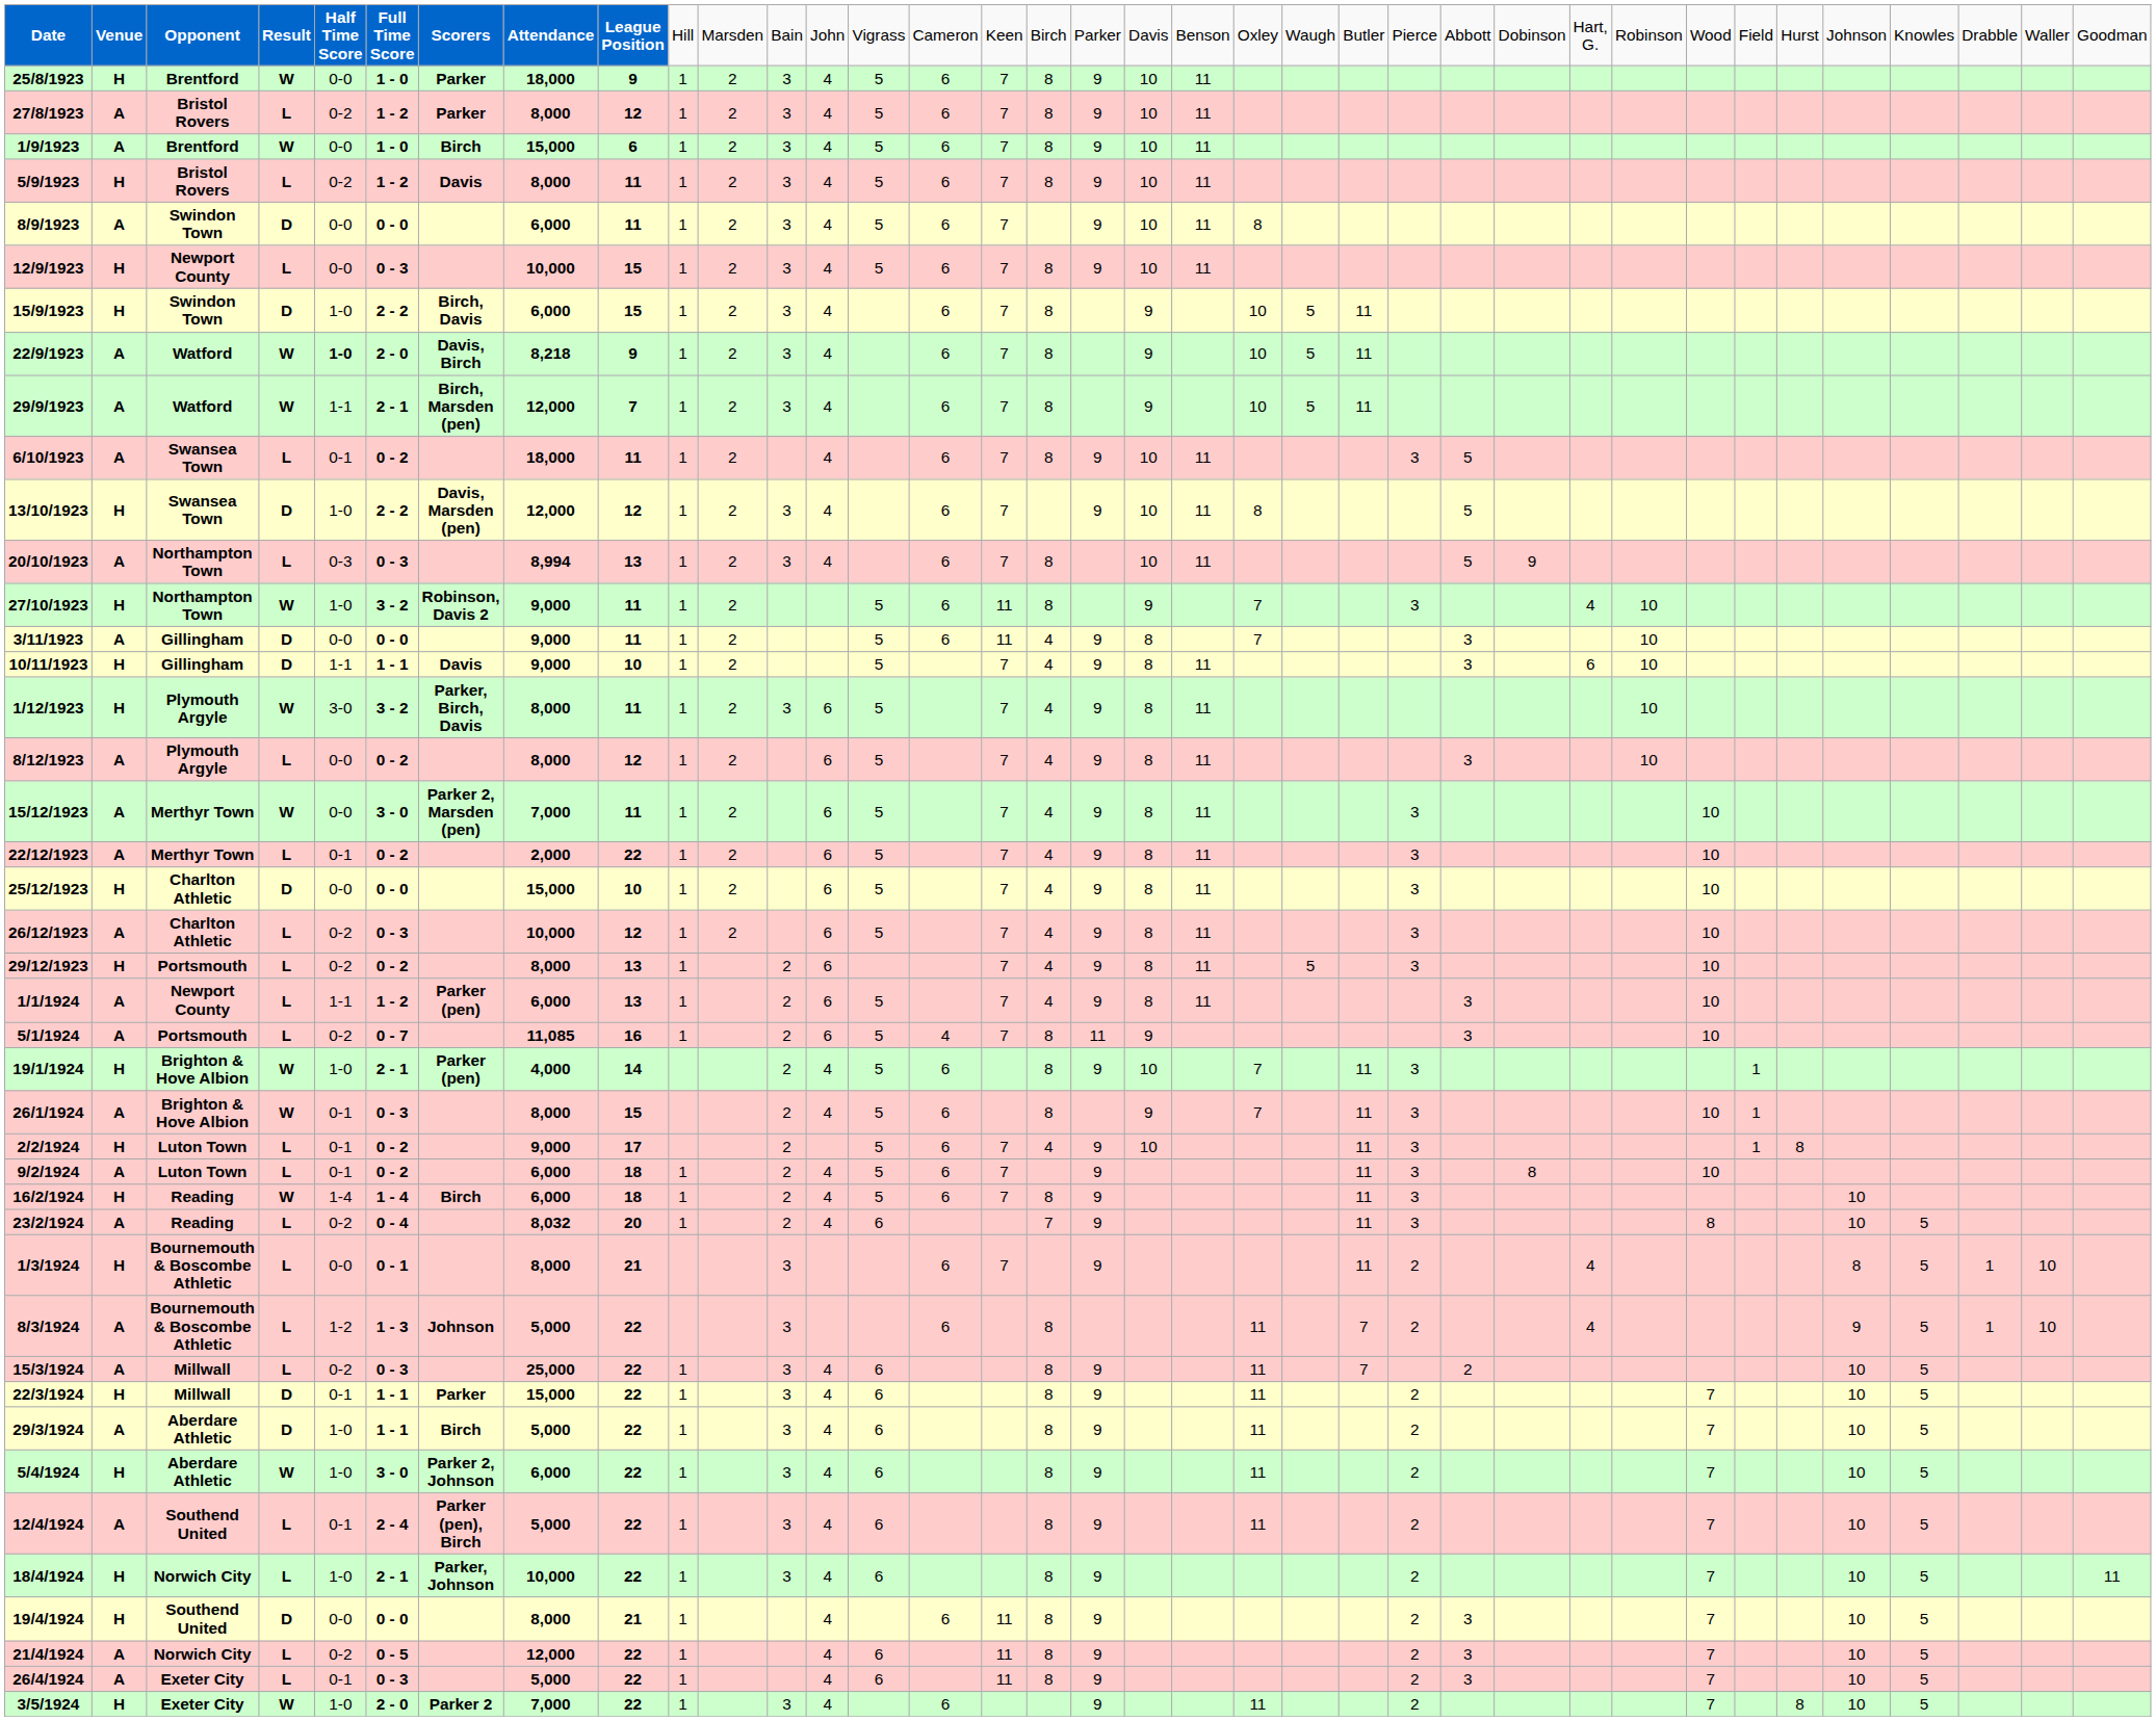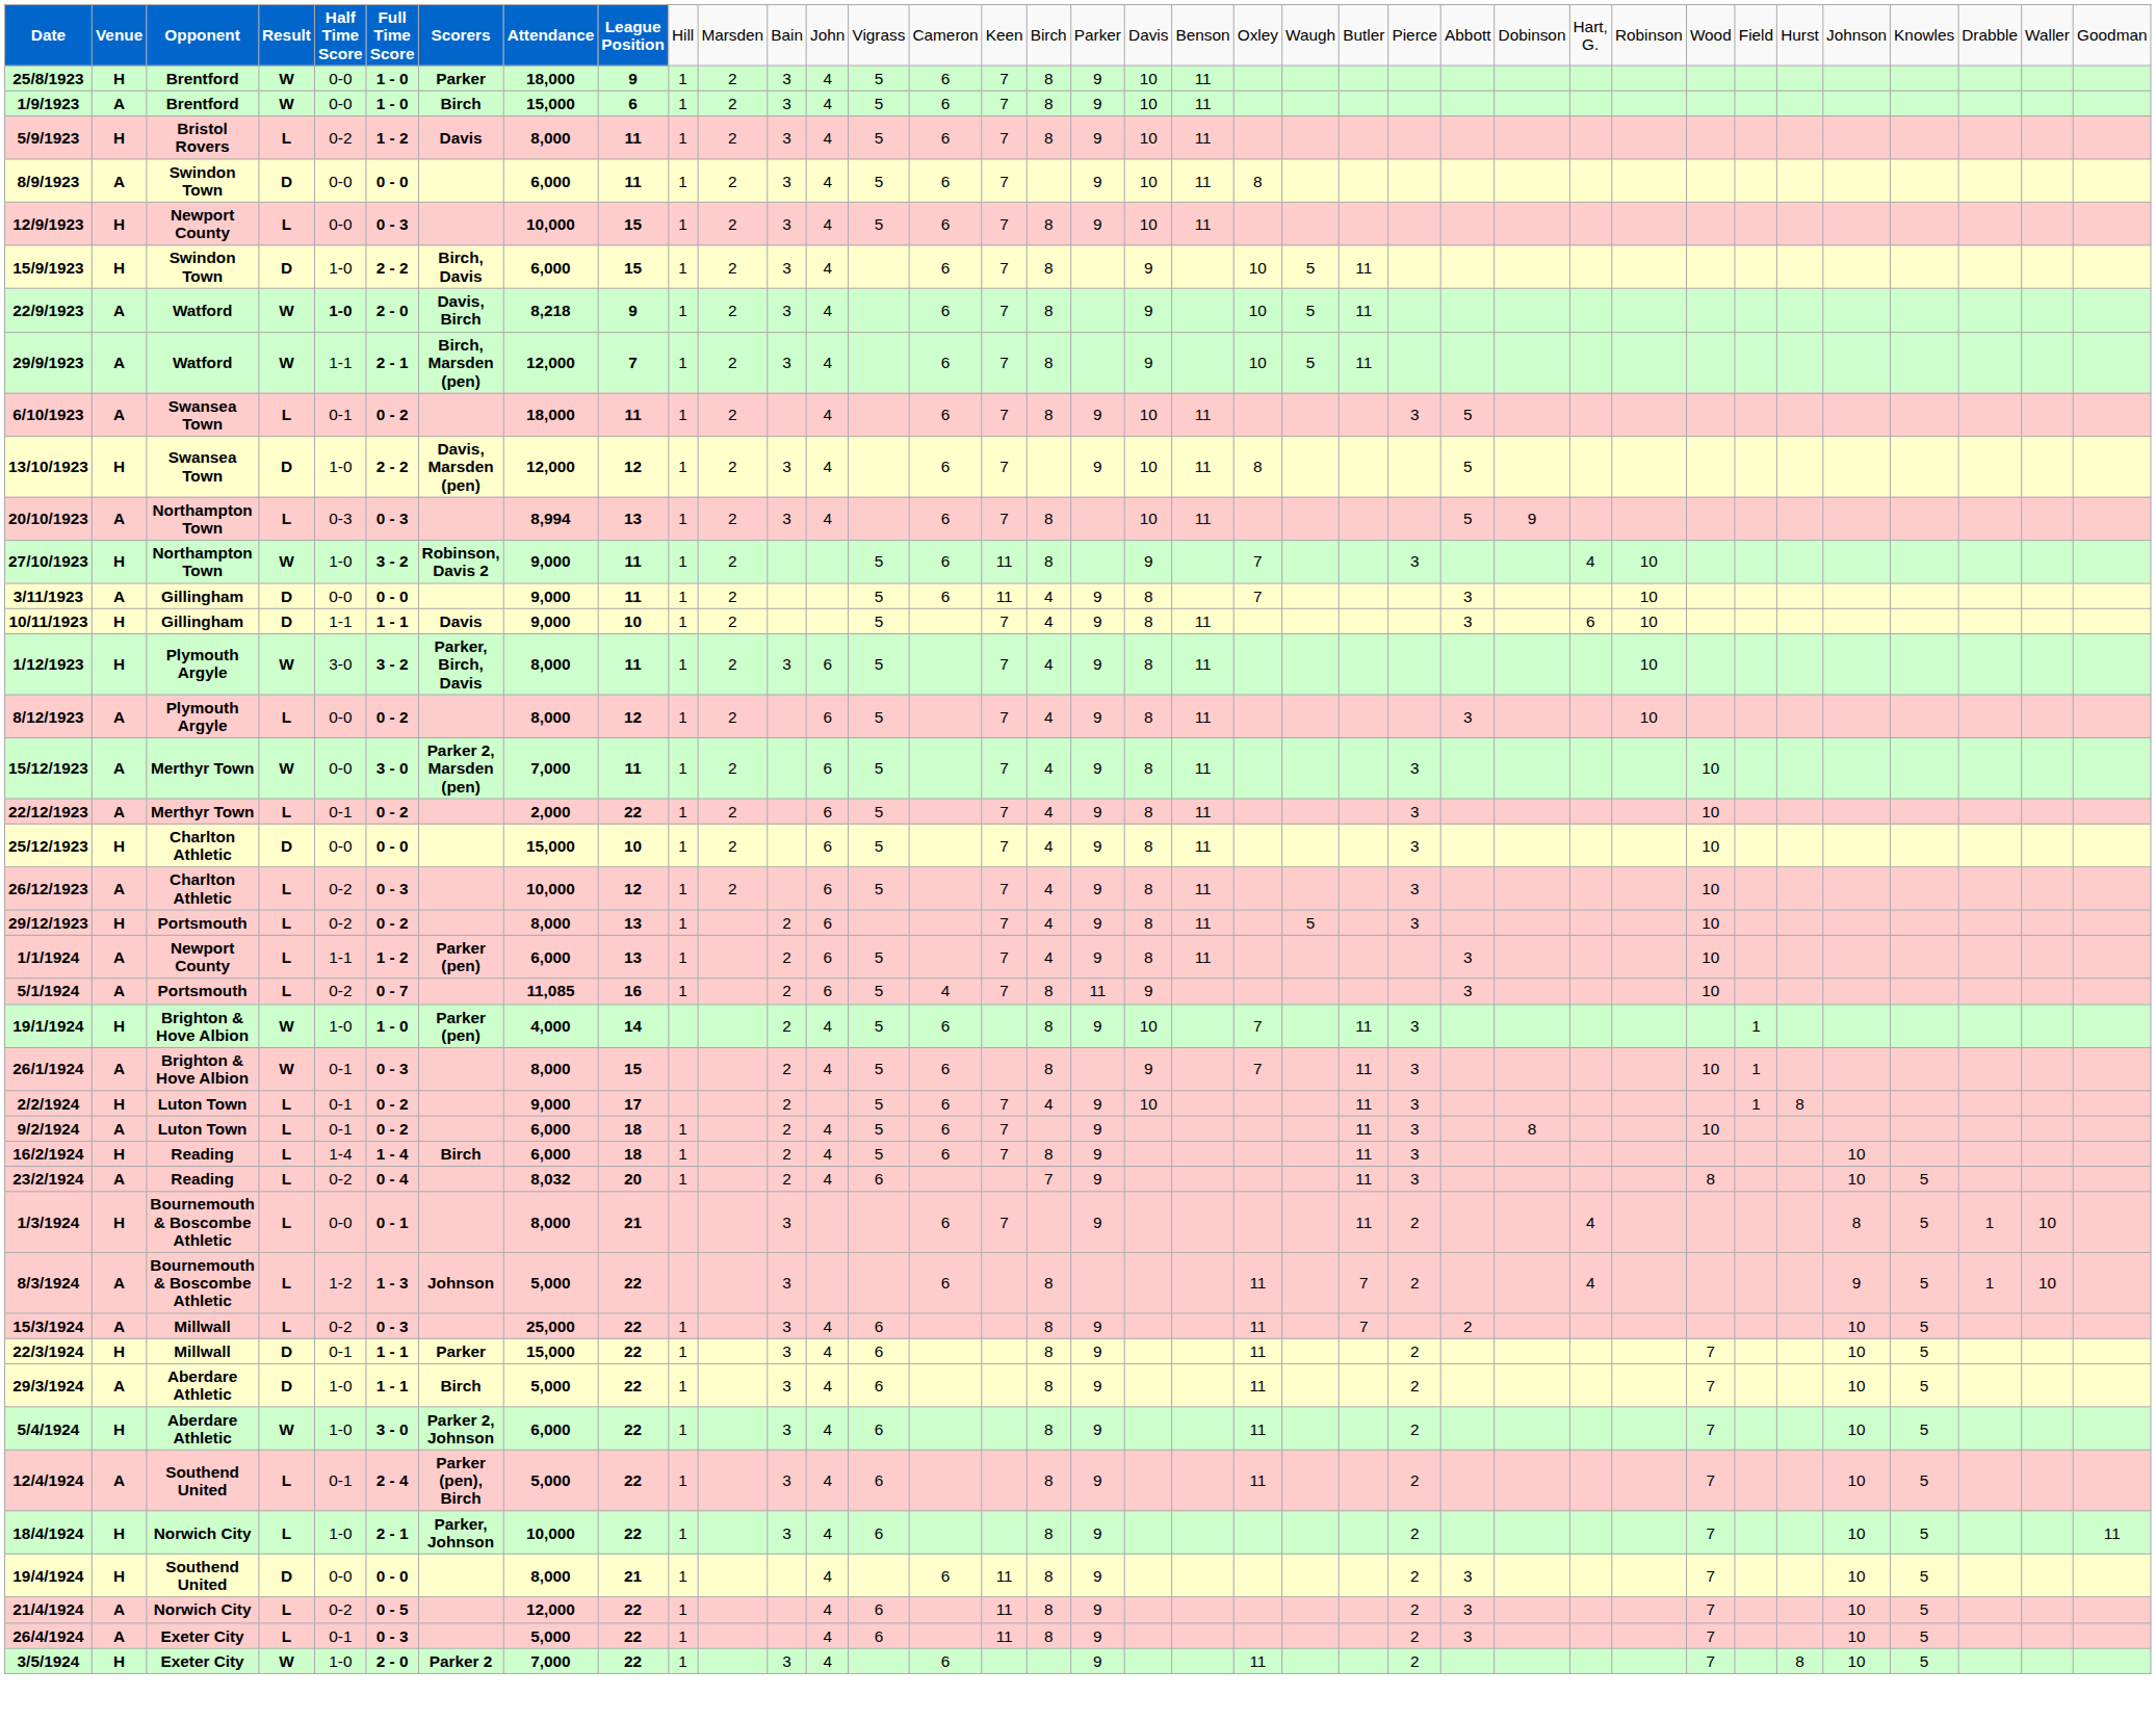- row: 27/8/1923 | A | Bristol Rovers | L | 0-2 | 1 - 2 | Parker | 8,000 | 12 | 1 | 2 | 3 | 4 | 5 | 6 | 7 | 8 | 9 | 10 | 11
19/1/1924 | column 6: 2 - 1 -> 1 - 0
16/2/1924 | column 4: W -> L
